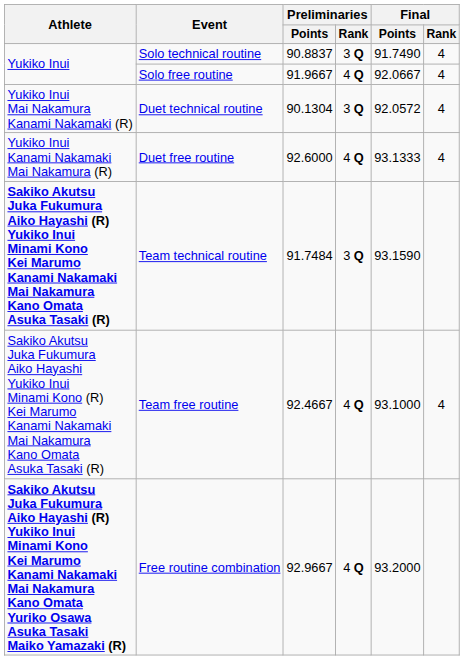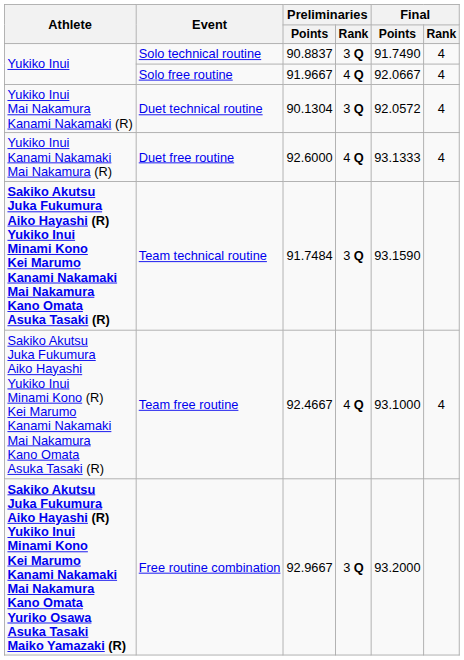Free routine combination | Preliminaries / Rank: 4 Q -> 3 Q
